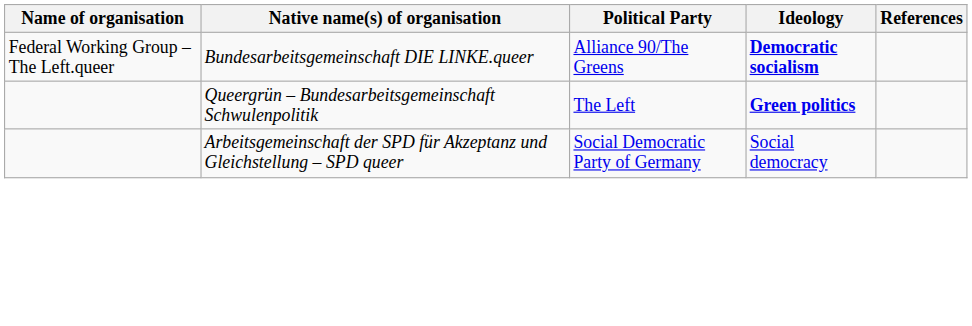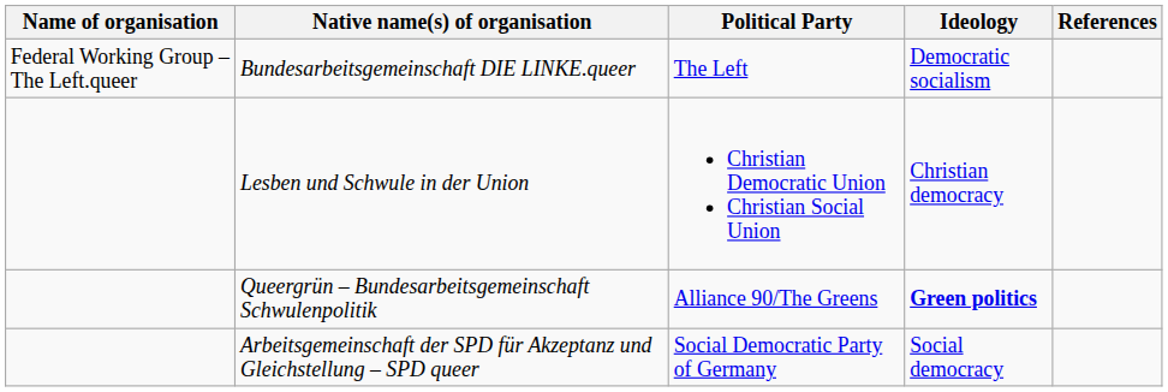Bundesarbeitsgemeinschaft DIE LINKE.queer | Political Party: Alliance 90/The Greens -> The Left
Bundesarbeitsgemeinschaft DIE LINKE.queer | Ideology: bold -> normal
+ row: Lesben und Schwule in der Union | Christian Democratic Union Christian Social Union | Christian democracy
Queergrün – Bundesarbeitsgemeinschaft Schwulenpolitik | Political Party: The Left -> Alliance 90/The Greens
